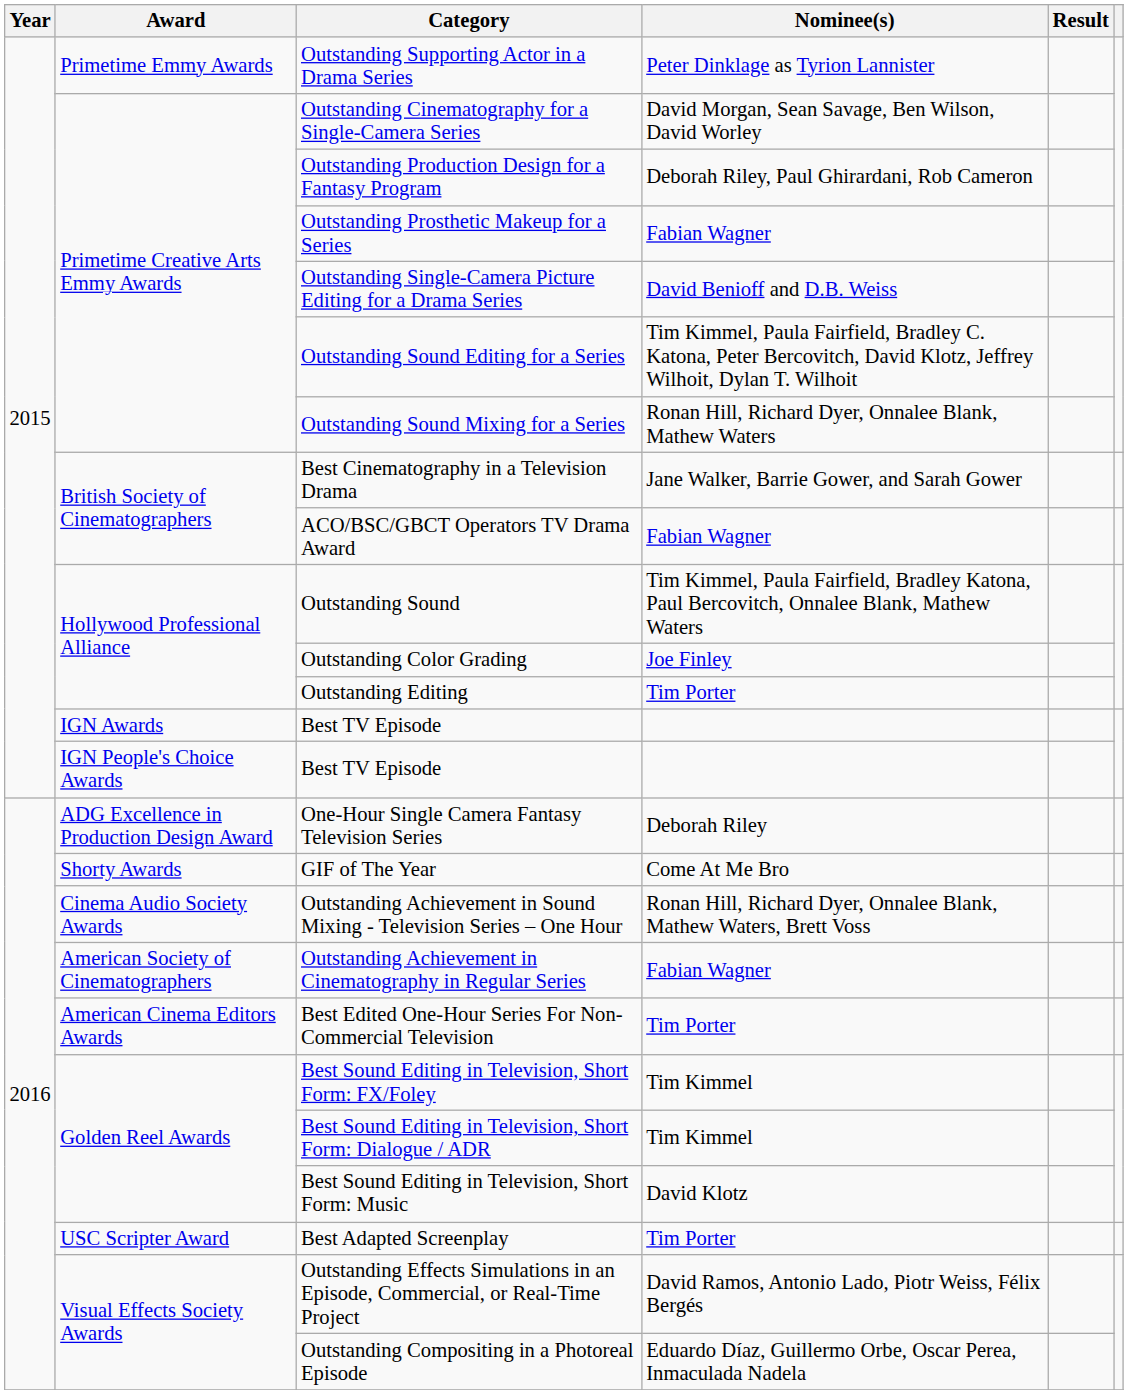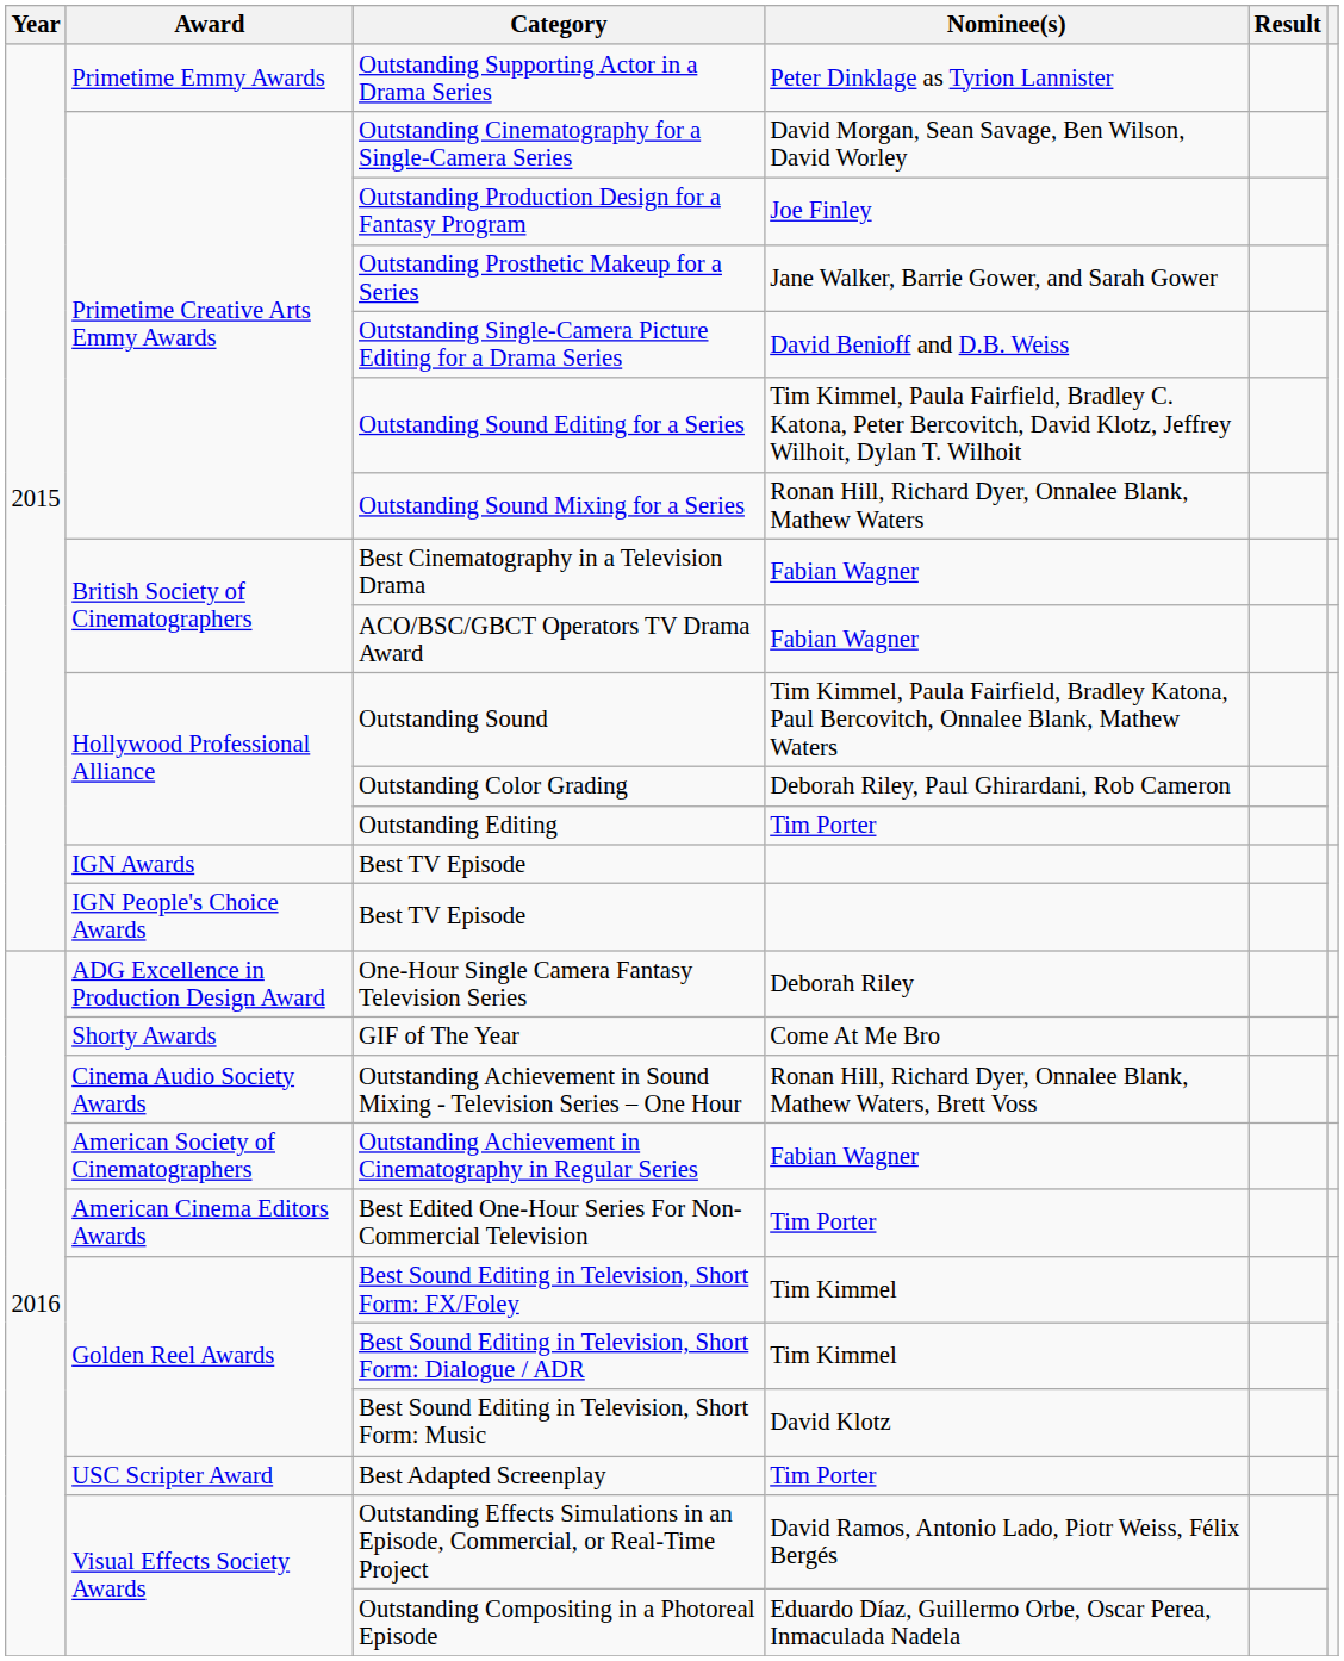Outstanding Production Design for a Fantasy Program | Nominee(s): Deborah Riley, Paul Ghirardani, Rob Cameron -> Joe Finley
Outstanding Prosthetic Makeup for a Series | Nominee(s): Fabian Wagner -> Jane Walker, Barrie Gower, and Sarah Gower
Best Cinematography in a Television Drama | Nominee(s): Jane Walker, Barrie Gower, and Sarah Gower -> Fabian Wagner
Outstanding Color Grading | Nominee(s): Joe Finley -> Deborah Riley, Paul Ghirardani, Rob Cameron
